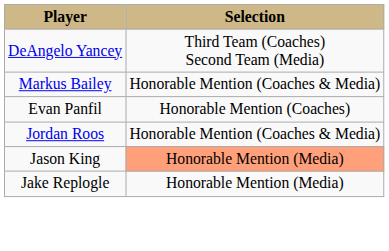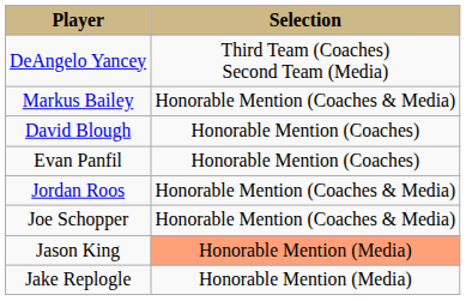+ row: David Blough | Honorable Mention (Coaches)
+ row: Joe Schopper | Honorable Mention (Coaches & Media)
